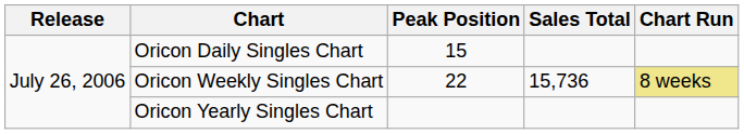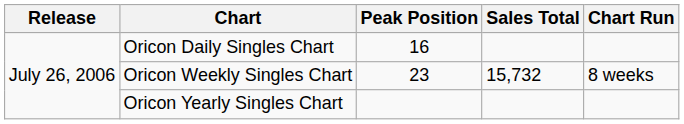Oricon Daily Singles Chart | Peak Position: 15 -> 16
Oricon Weekly Singles Chart | Peak Position: 22 -> 23
Oricon Weekly Singles Chart | Sales Total: 15,736 -> 15,732
Oricon Weekly Singles Chart | Chart Run: khaki background -> no background
